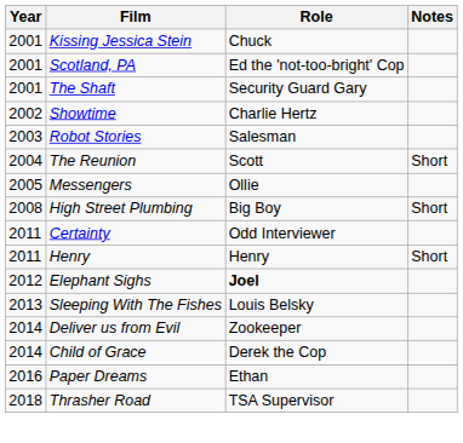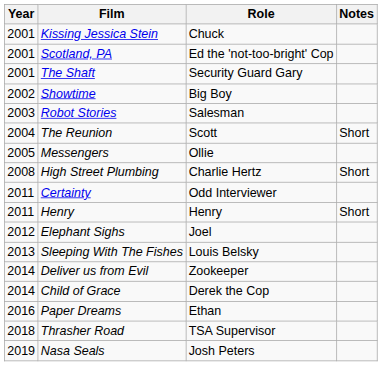Showtime | Role: Charlie Hertz -> Big Boy
High Street Plumbing | Role: Big Boy -> Charlie Hertz
Elephant Sighs | Role: bold -> normal
+ row: 2019 | Nasa Seals | Josh Peters
